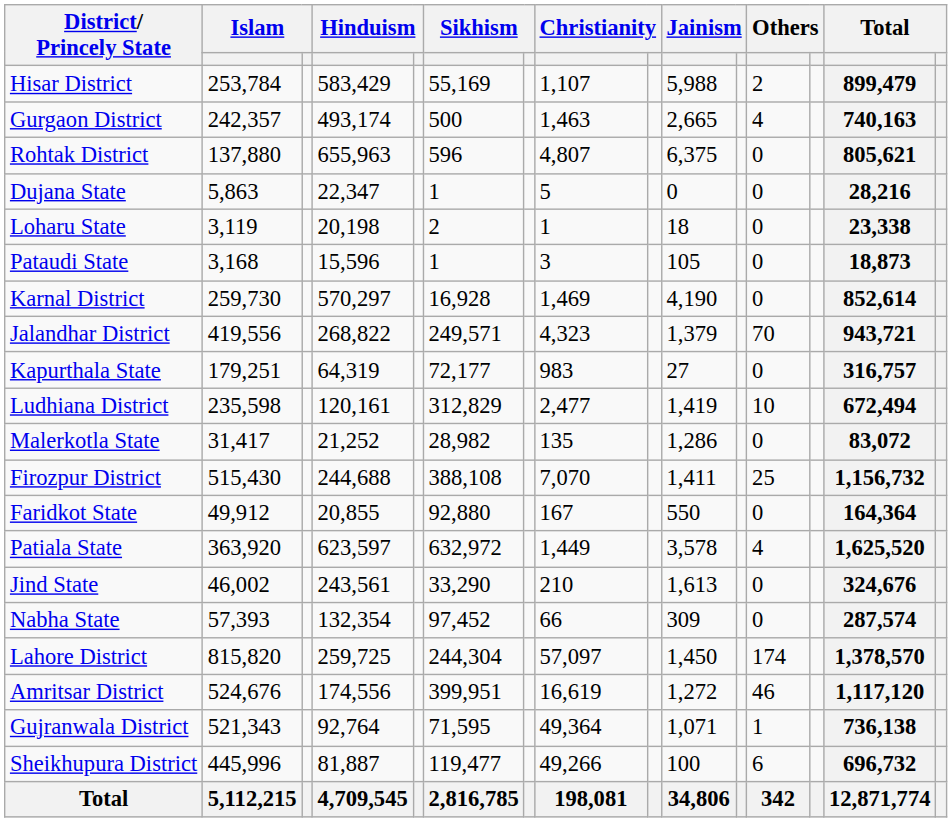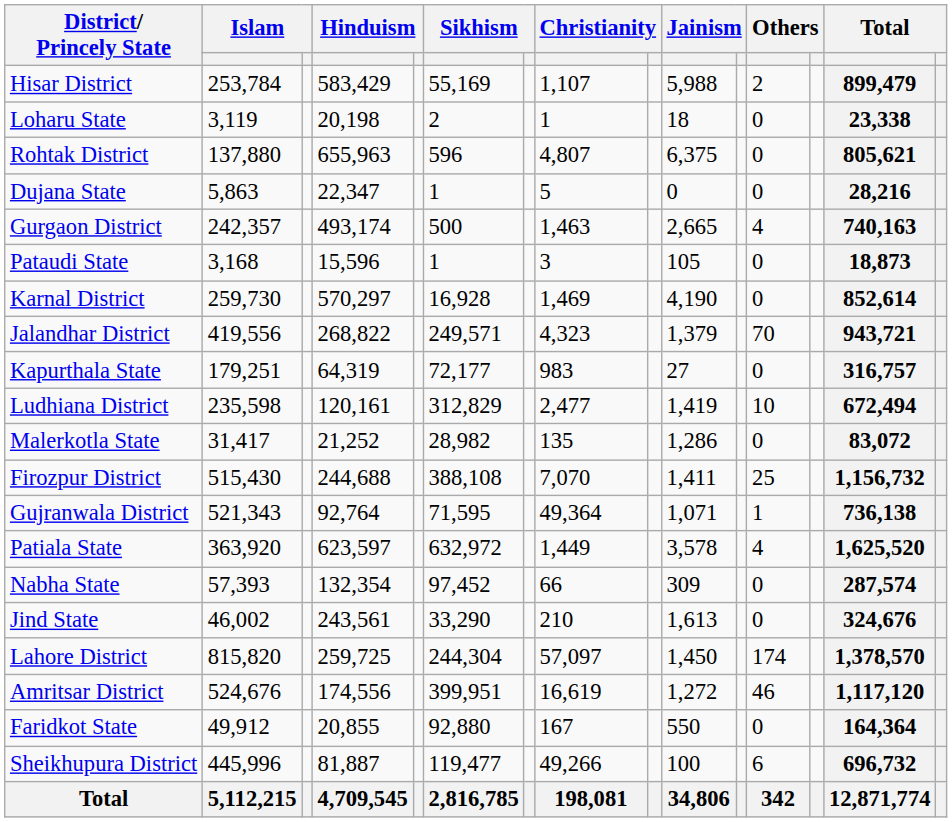rows swapped: Loharu State <-> Gurgaon District
rows swapped: Faridkot State <-> Gujranwala District
rows swapped: Jind State <-> Nabha State
